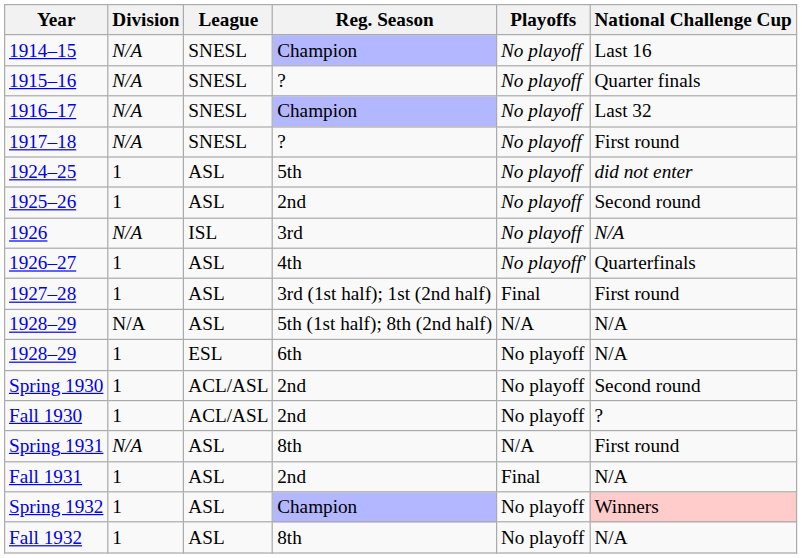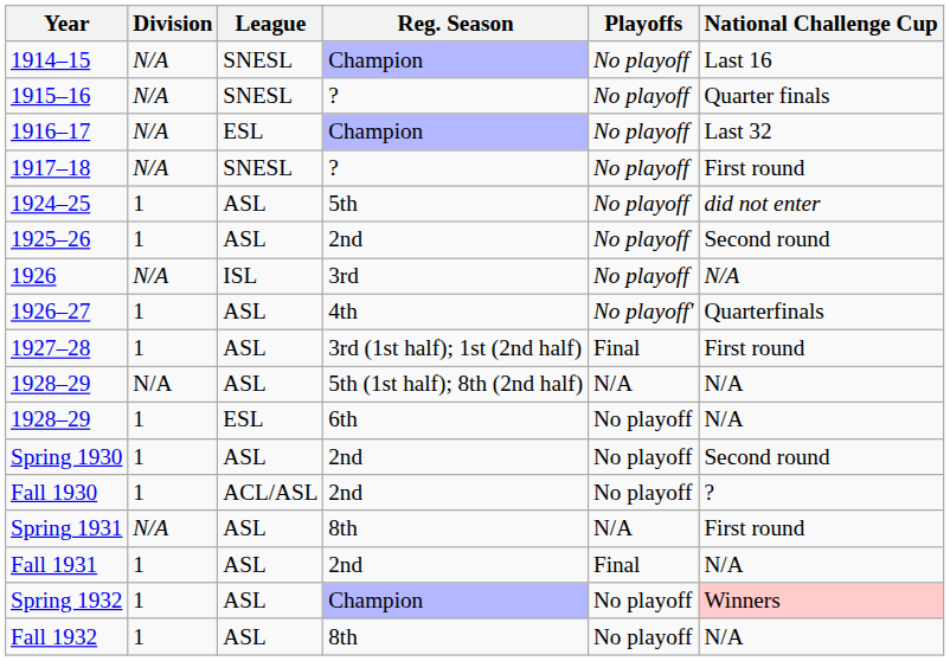1916–17 | League: SNESL -> ESL
Spring 1930 | League: ACL/ASL -> ASL
